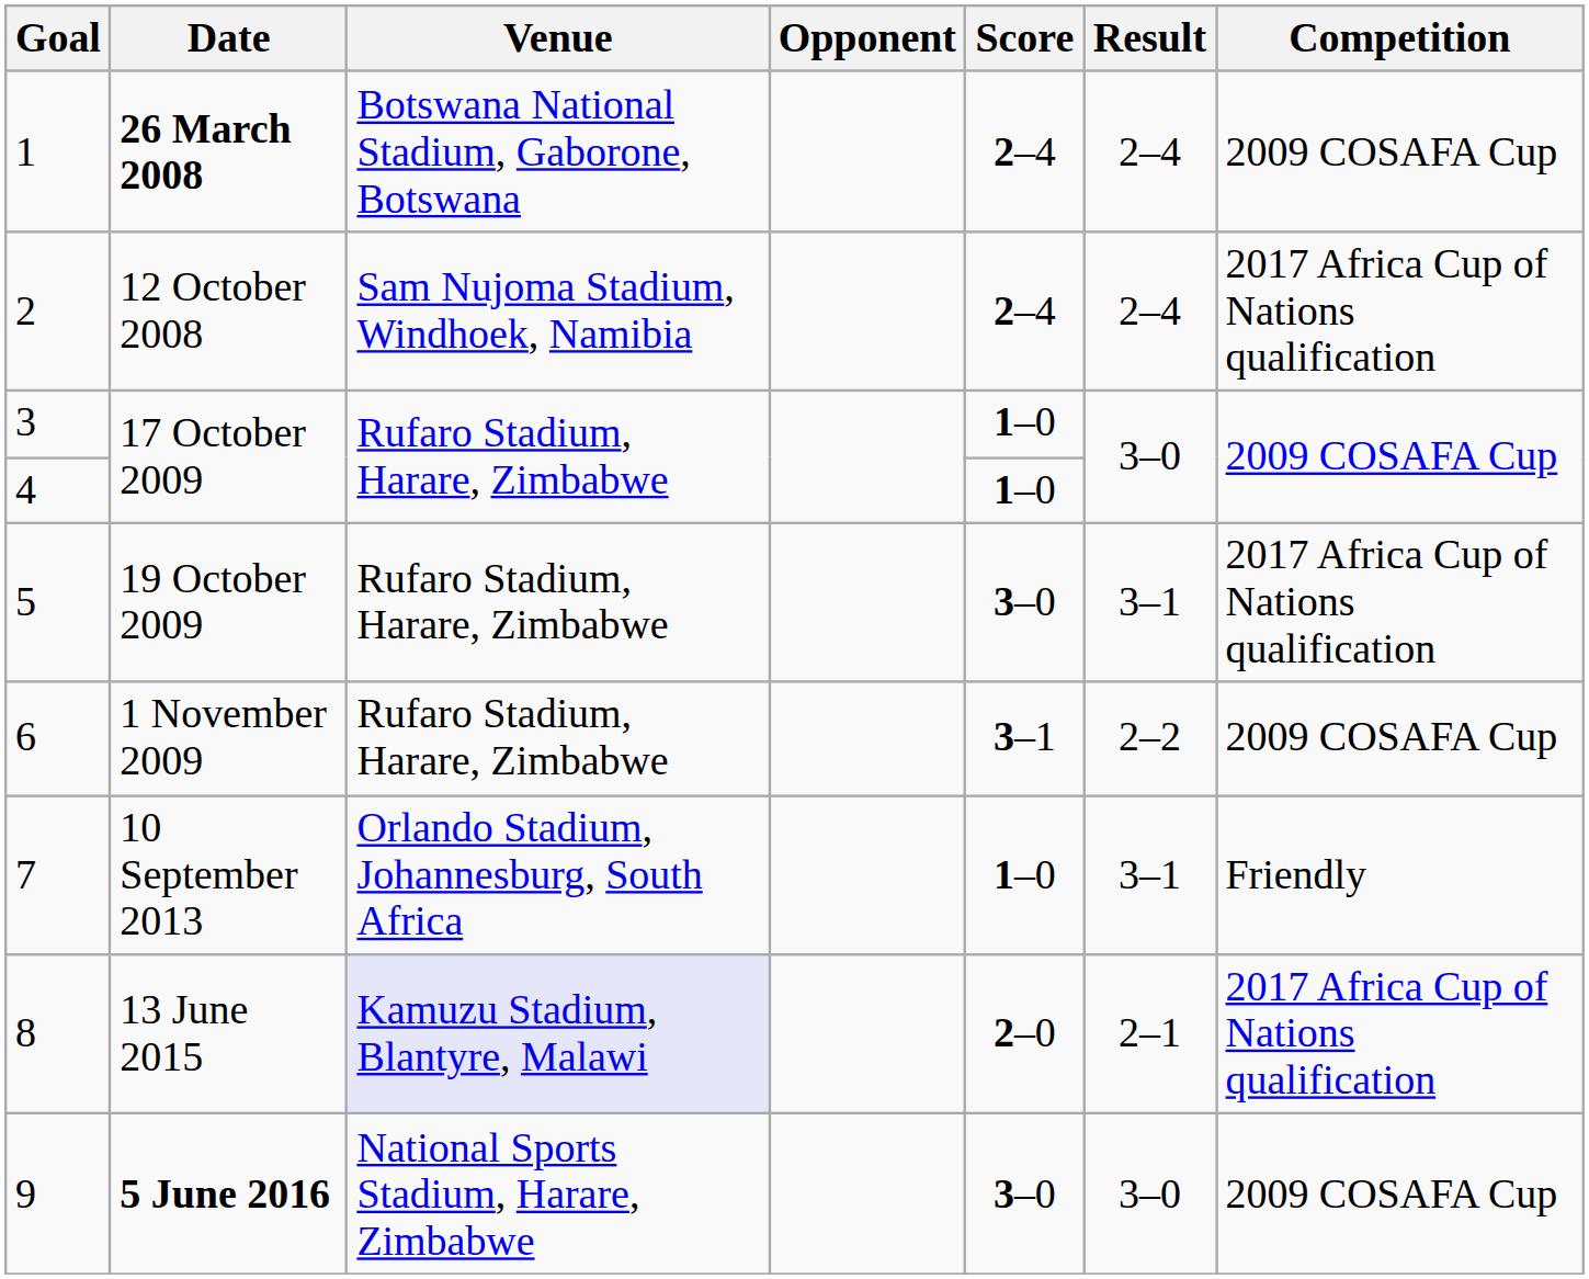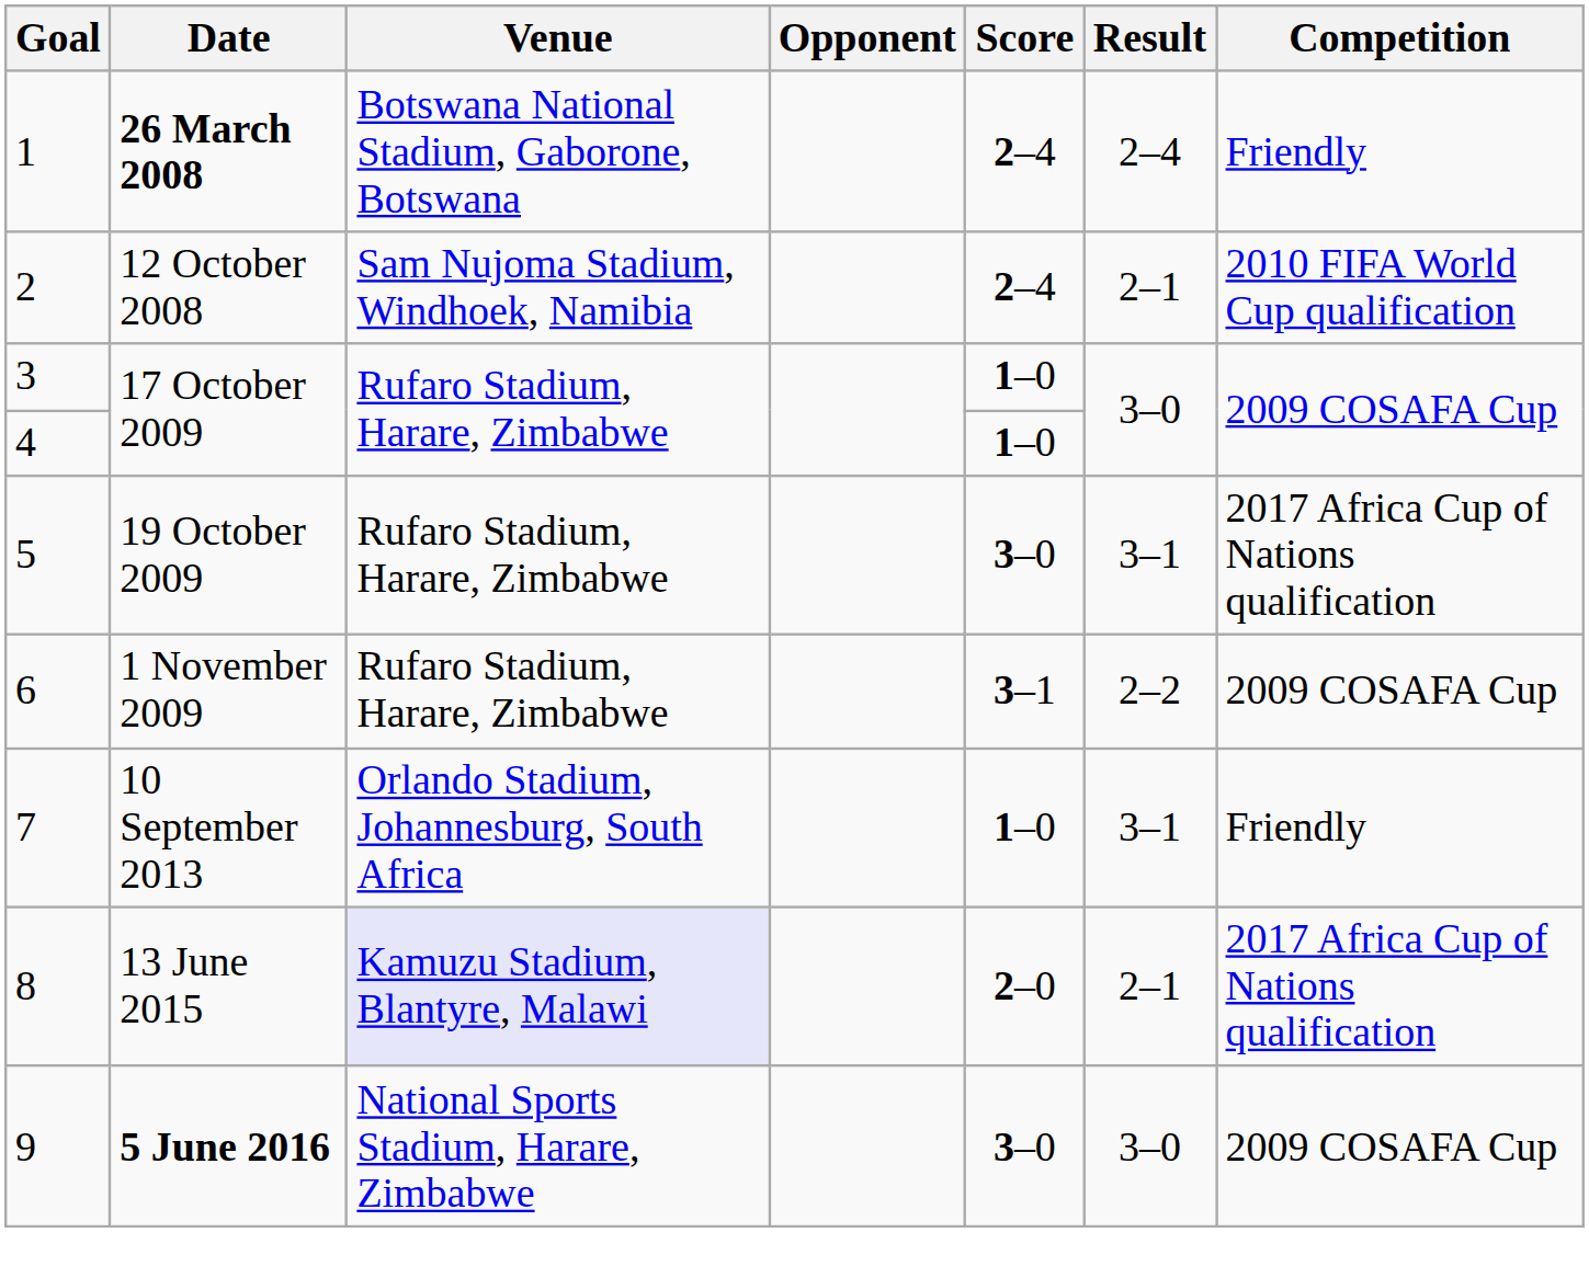1 | Competition: 2009 COSAFA Cup -> Friendly
2 | Result: 2–4 -> 2–1
2 | Competition: 2017 Africa Cup of Nations qualification -> 2010 FIFA World Cup qualification
